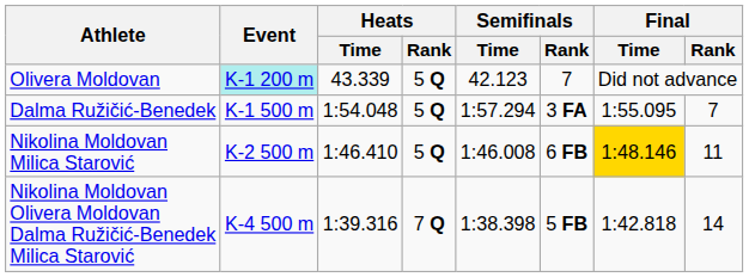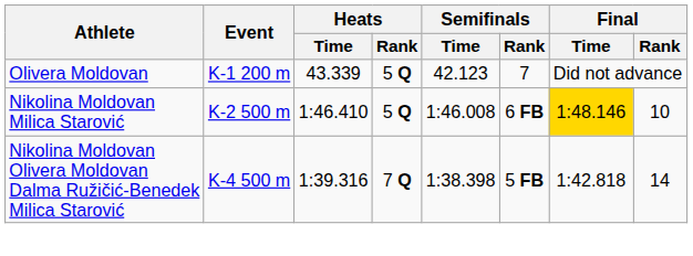Olivera Moldovan | Event: paleturquoise background -> no background
- row: Dalma Ružičić-Benedek | K-1 500 m | 1:54.048 | 5 Q | 1:57.294 | 3 FA | 1:55.095 | 7
Nikolina Moldovan Milica Starović | Final / Rank: 11 -> 10
